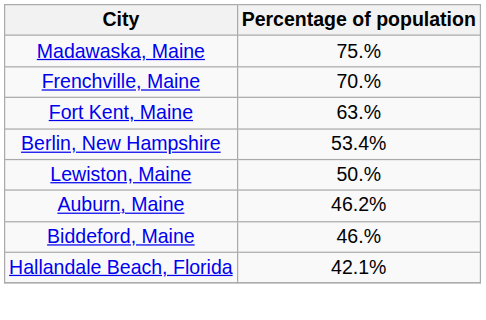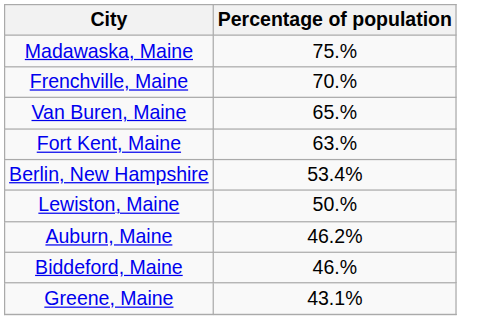+ row: Van Buren, Maine | 65.%
+ row: Greene, Maine | 43.1%
- row: Hallandale Beach, Florida | 42.1%
